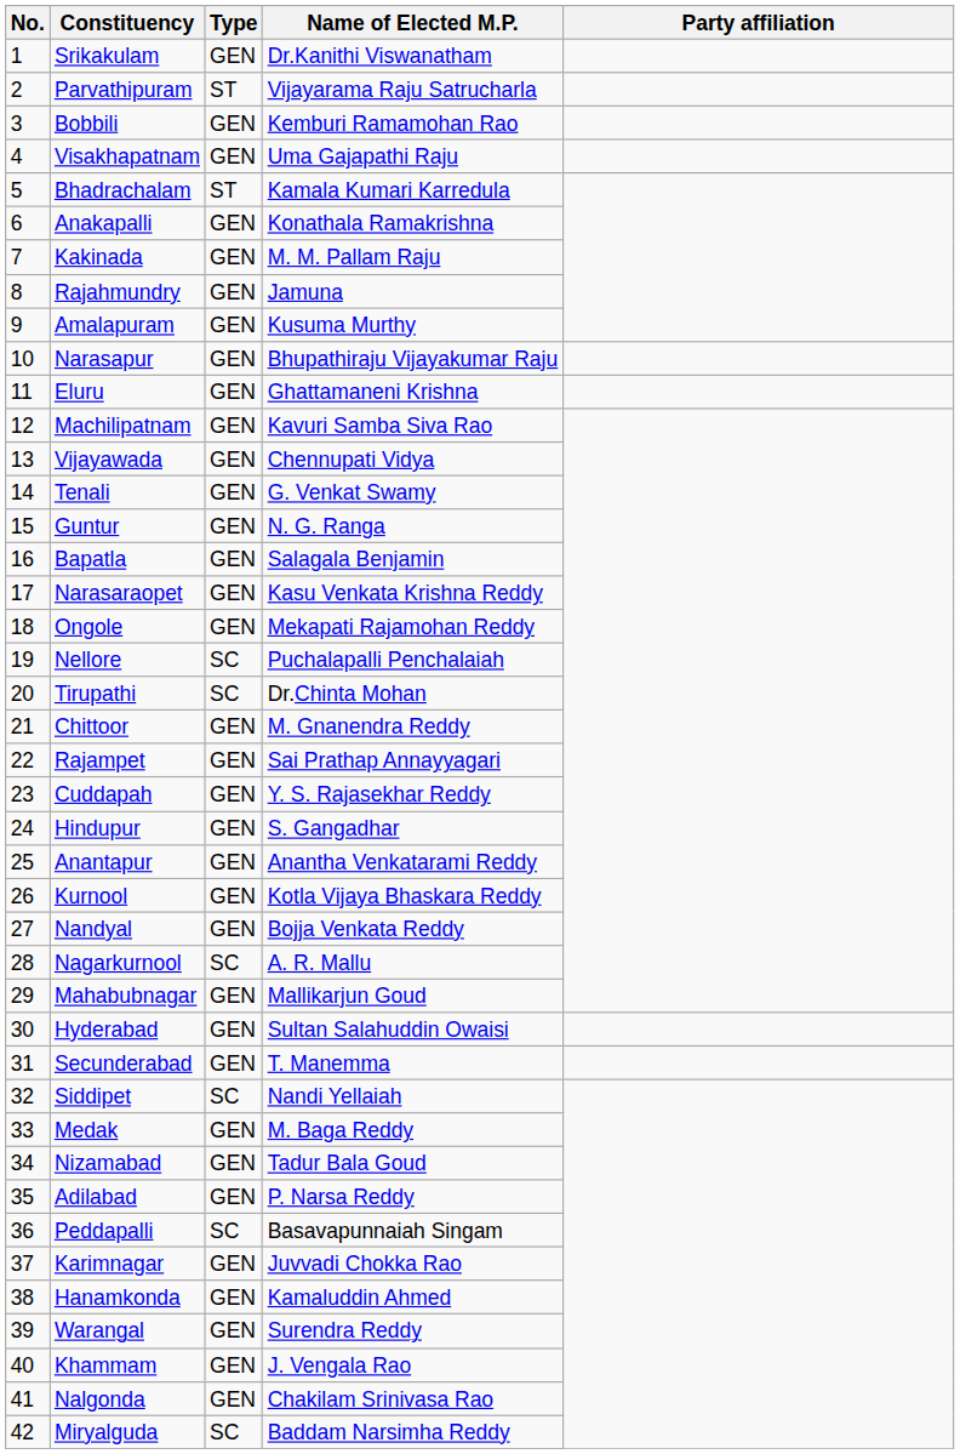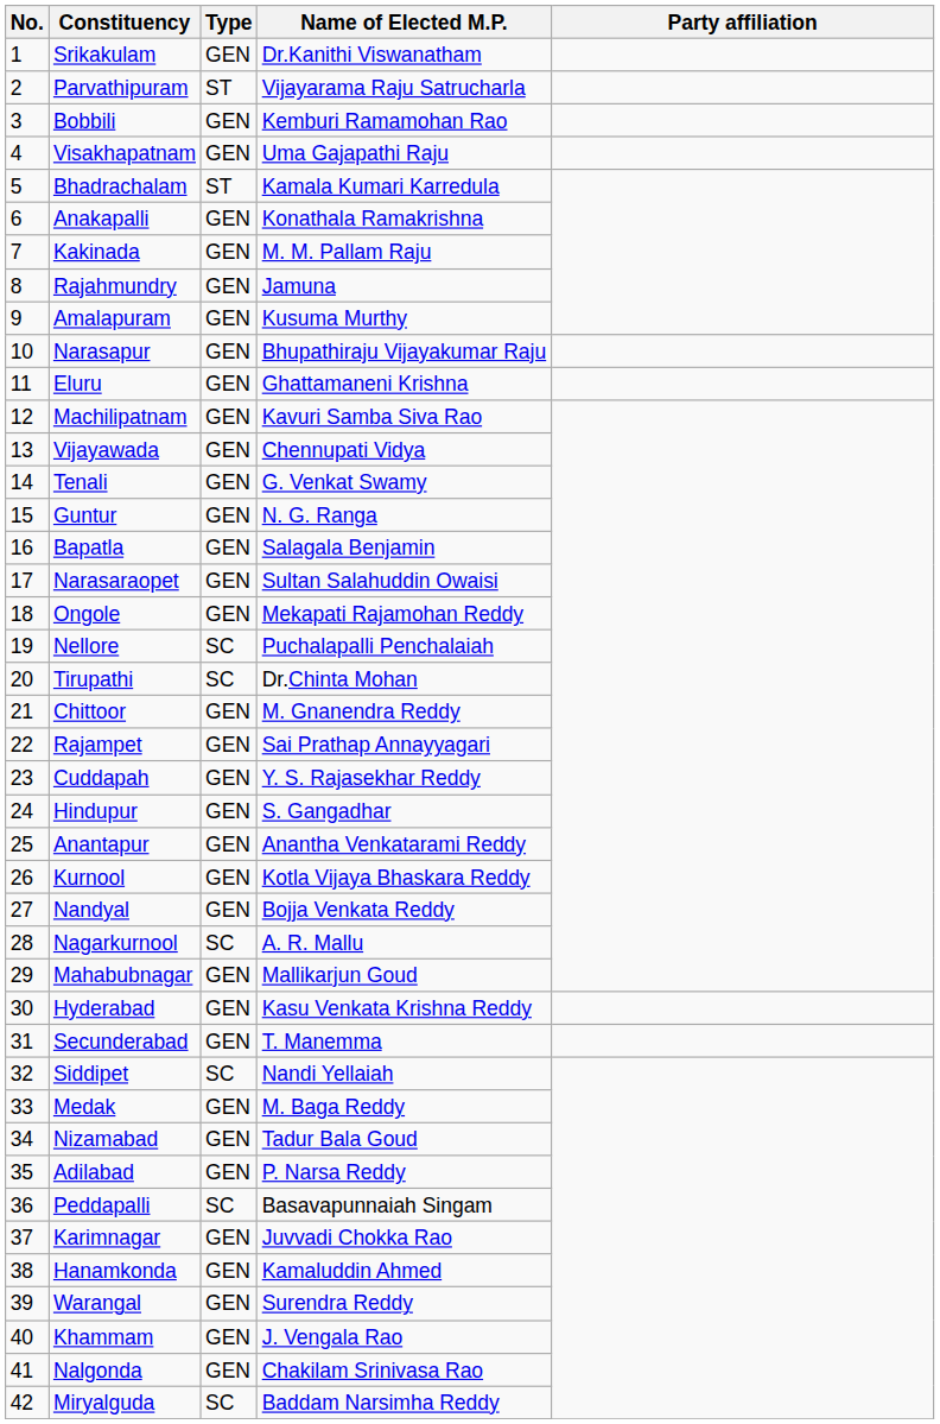Narasaraopet | Name of Elected M.P.: Kasu Venkata Krishna Reddy -> Sultan Salahuddin Owaisi
Hyderabad | Name of Elected M.P.: Sultan Salahuddin Owaisi -> Kasu Venkata Krishna Reddy
